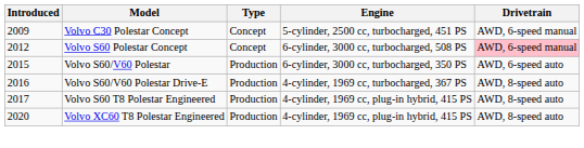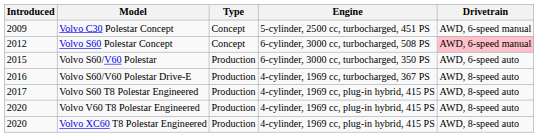+ row: 2020 | Volvo V60 T8 Polestar Engineered | Production | 4-cylinder, 1969 cc, plug-in hybrid, 415 PS | AWD, 8-speed auto
